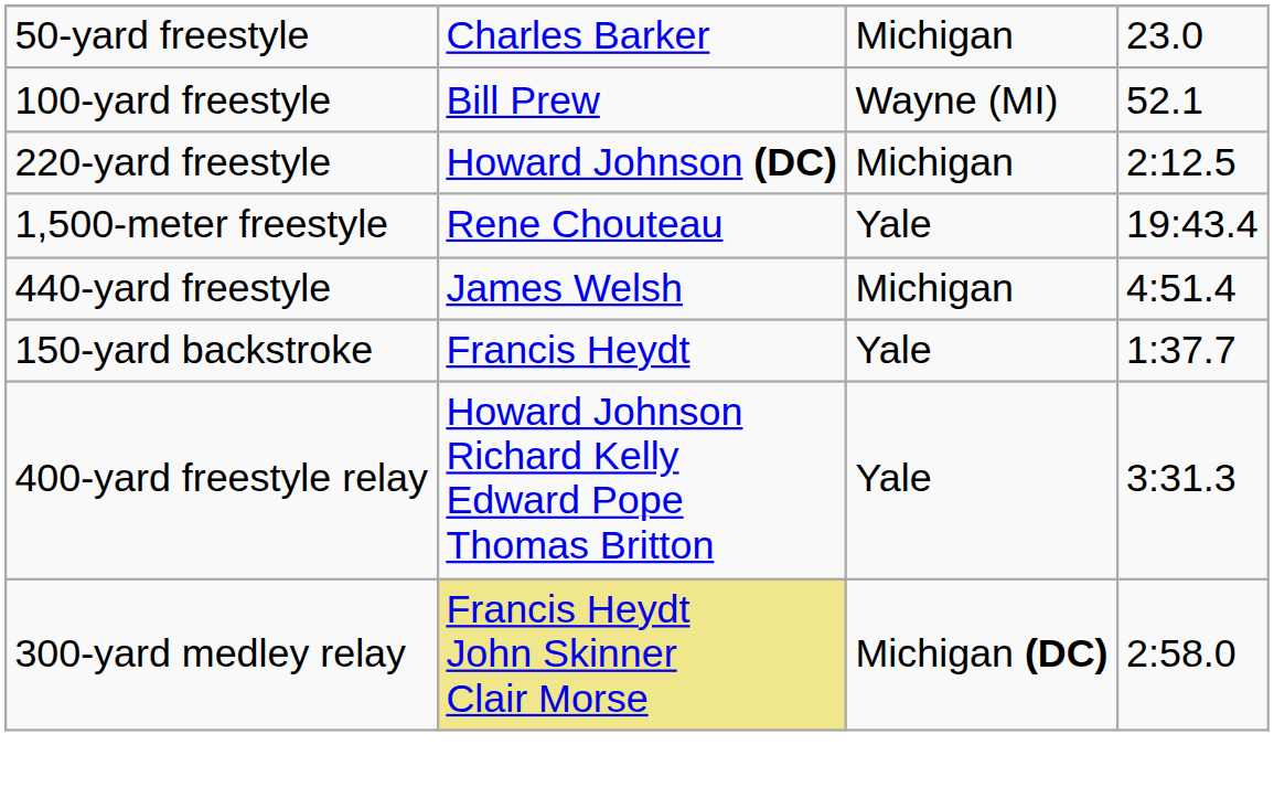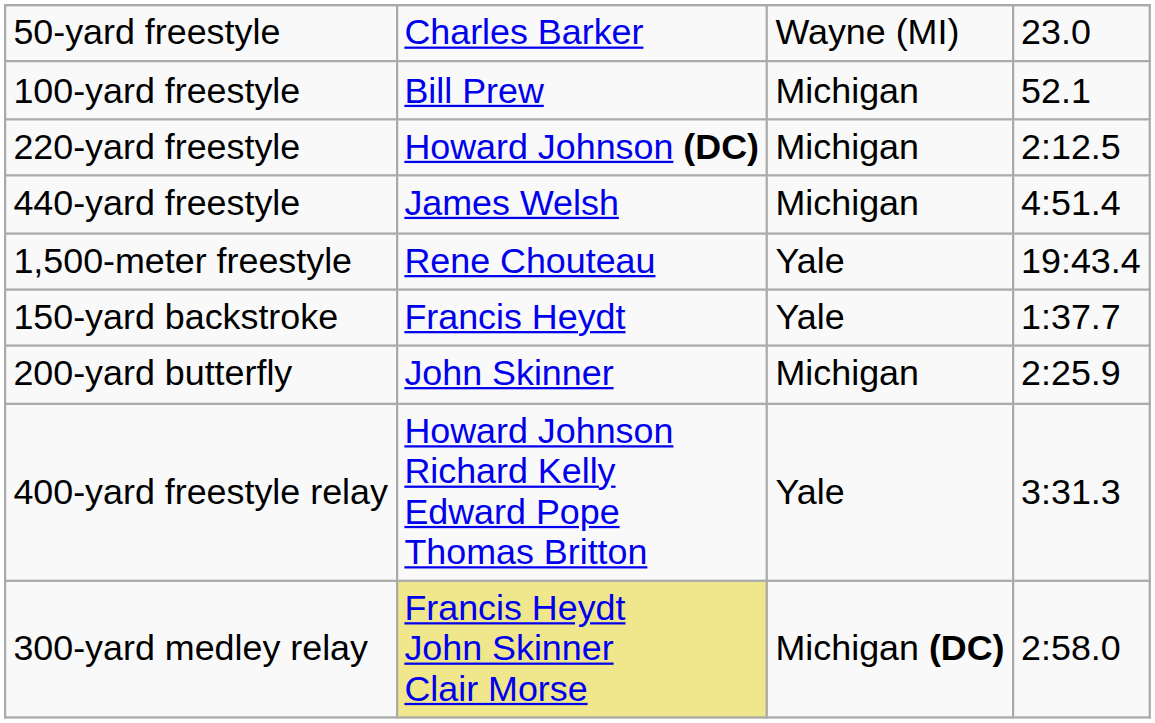50-yard freestyle | column 3: Michigan -> Wayne (MI)
100-yard freestyle | column 3: Wayne (MI) -> Michigan
rows swapped: 440-yard freestyle <-> 1,500-meter freestyle
+ row: 200-yard butterfly | John Skinner | Michigan | 2:25.9
